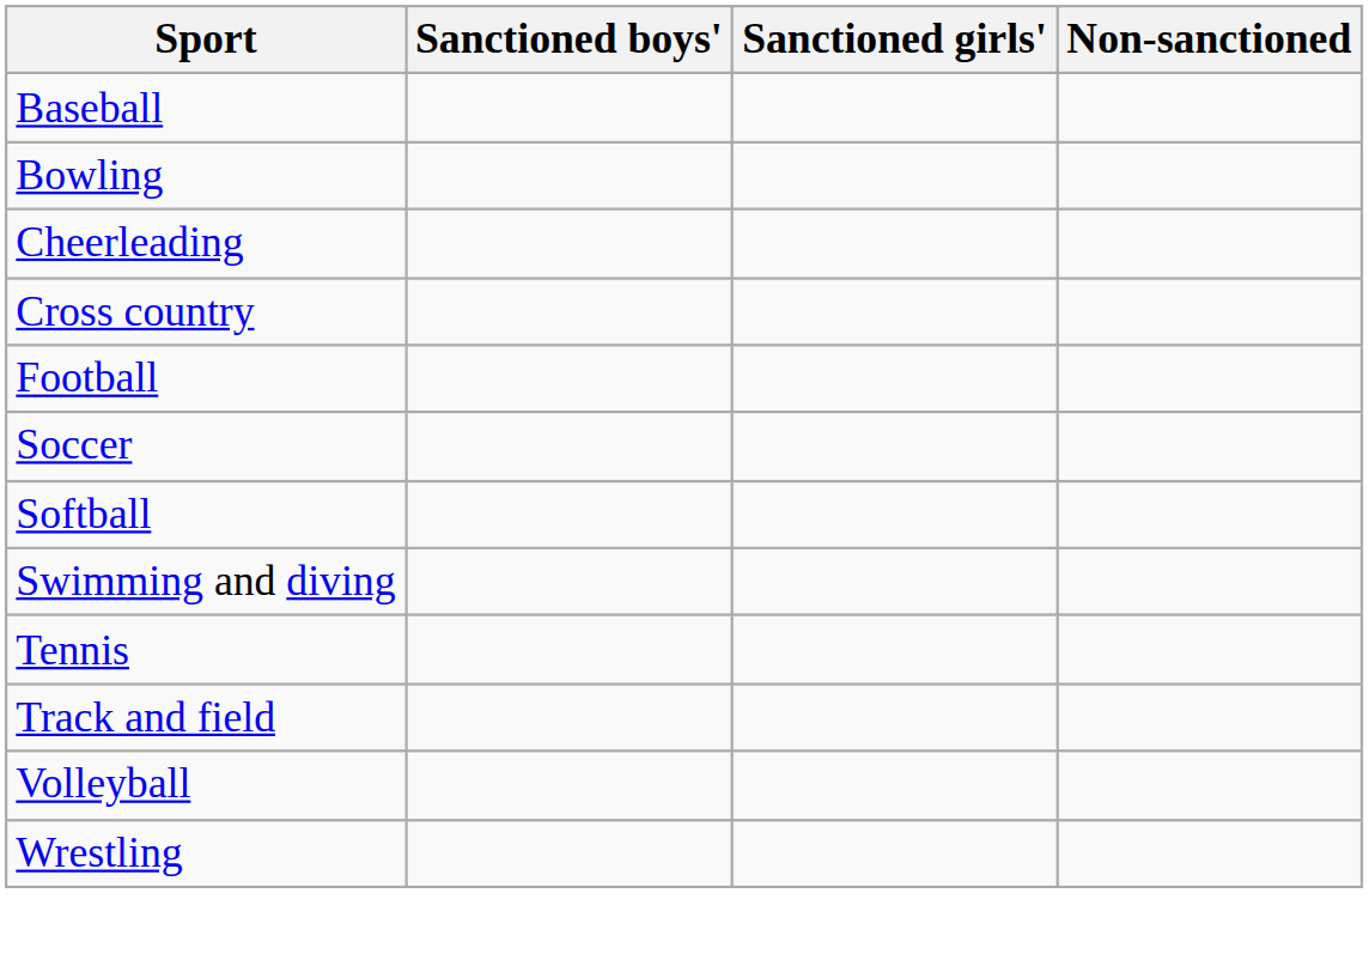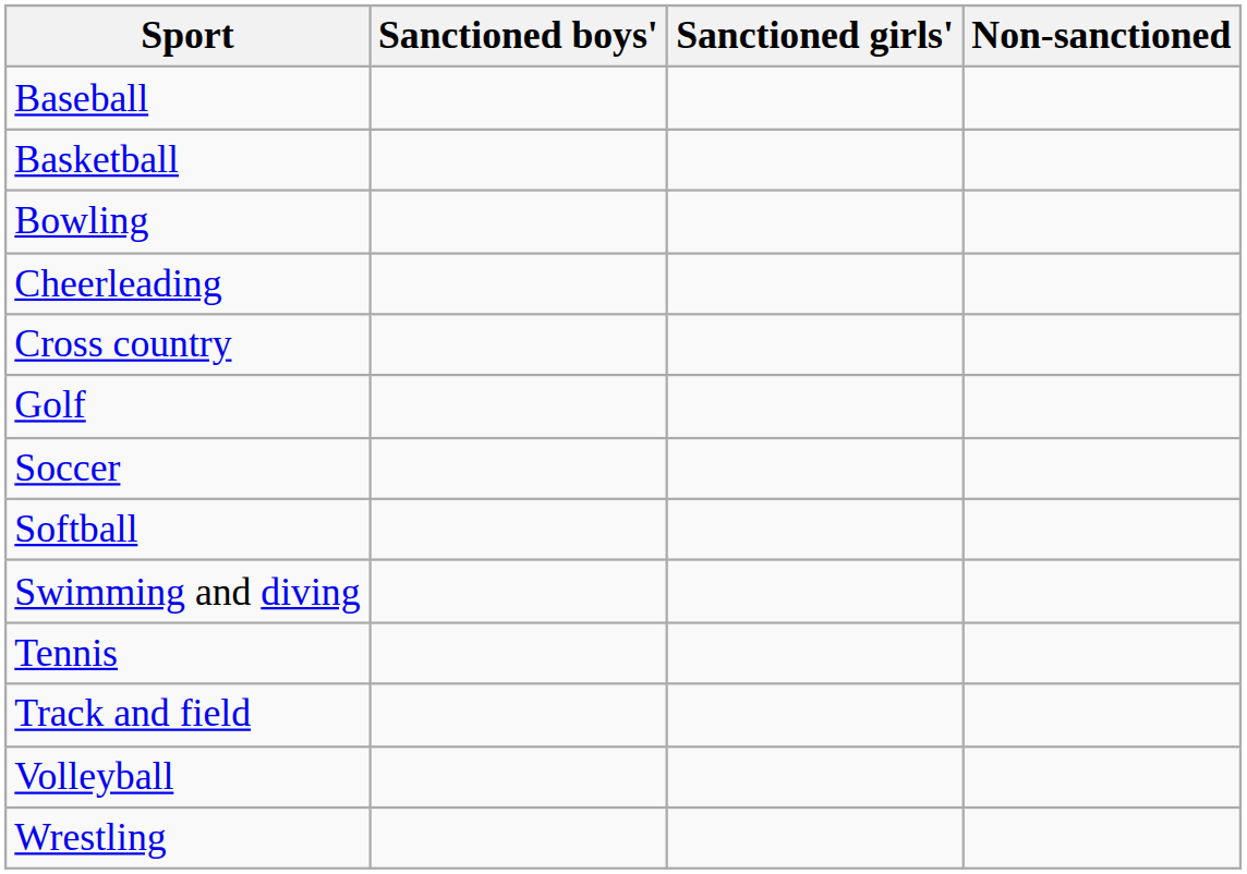+ row: Basketball
- row: Football
+ row: Golf
